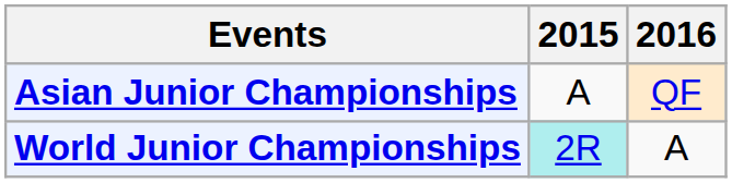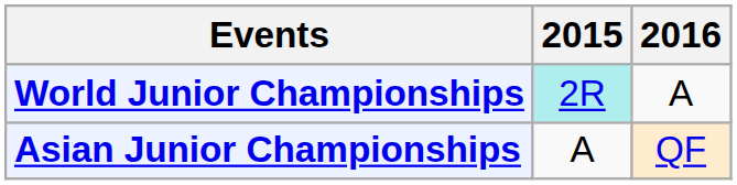rows swapped: Asian Junior Championships <-> World Junior Championships
